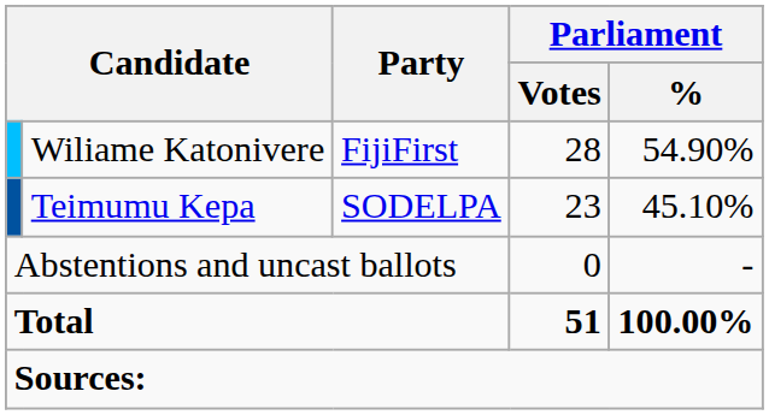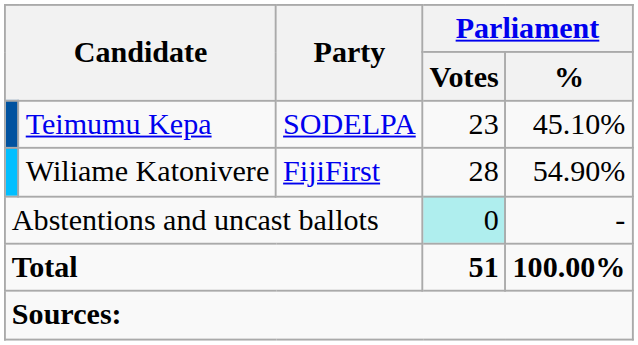rows swapped: Wiliame Katonivere <-> Teimumu Kepa
Abstentions and uncast ballots | Parliament / Votes: no background -> paleturquoise background
